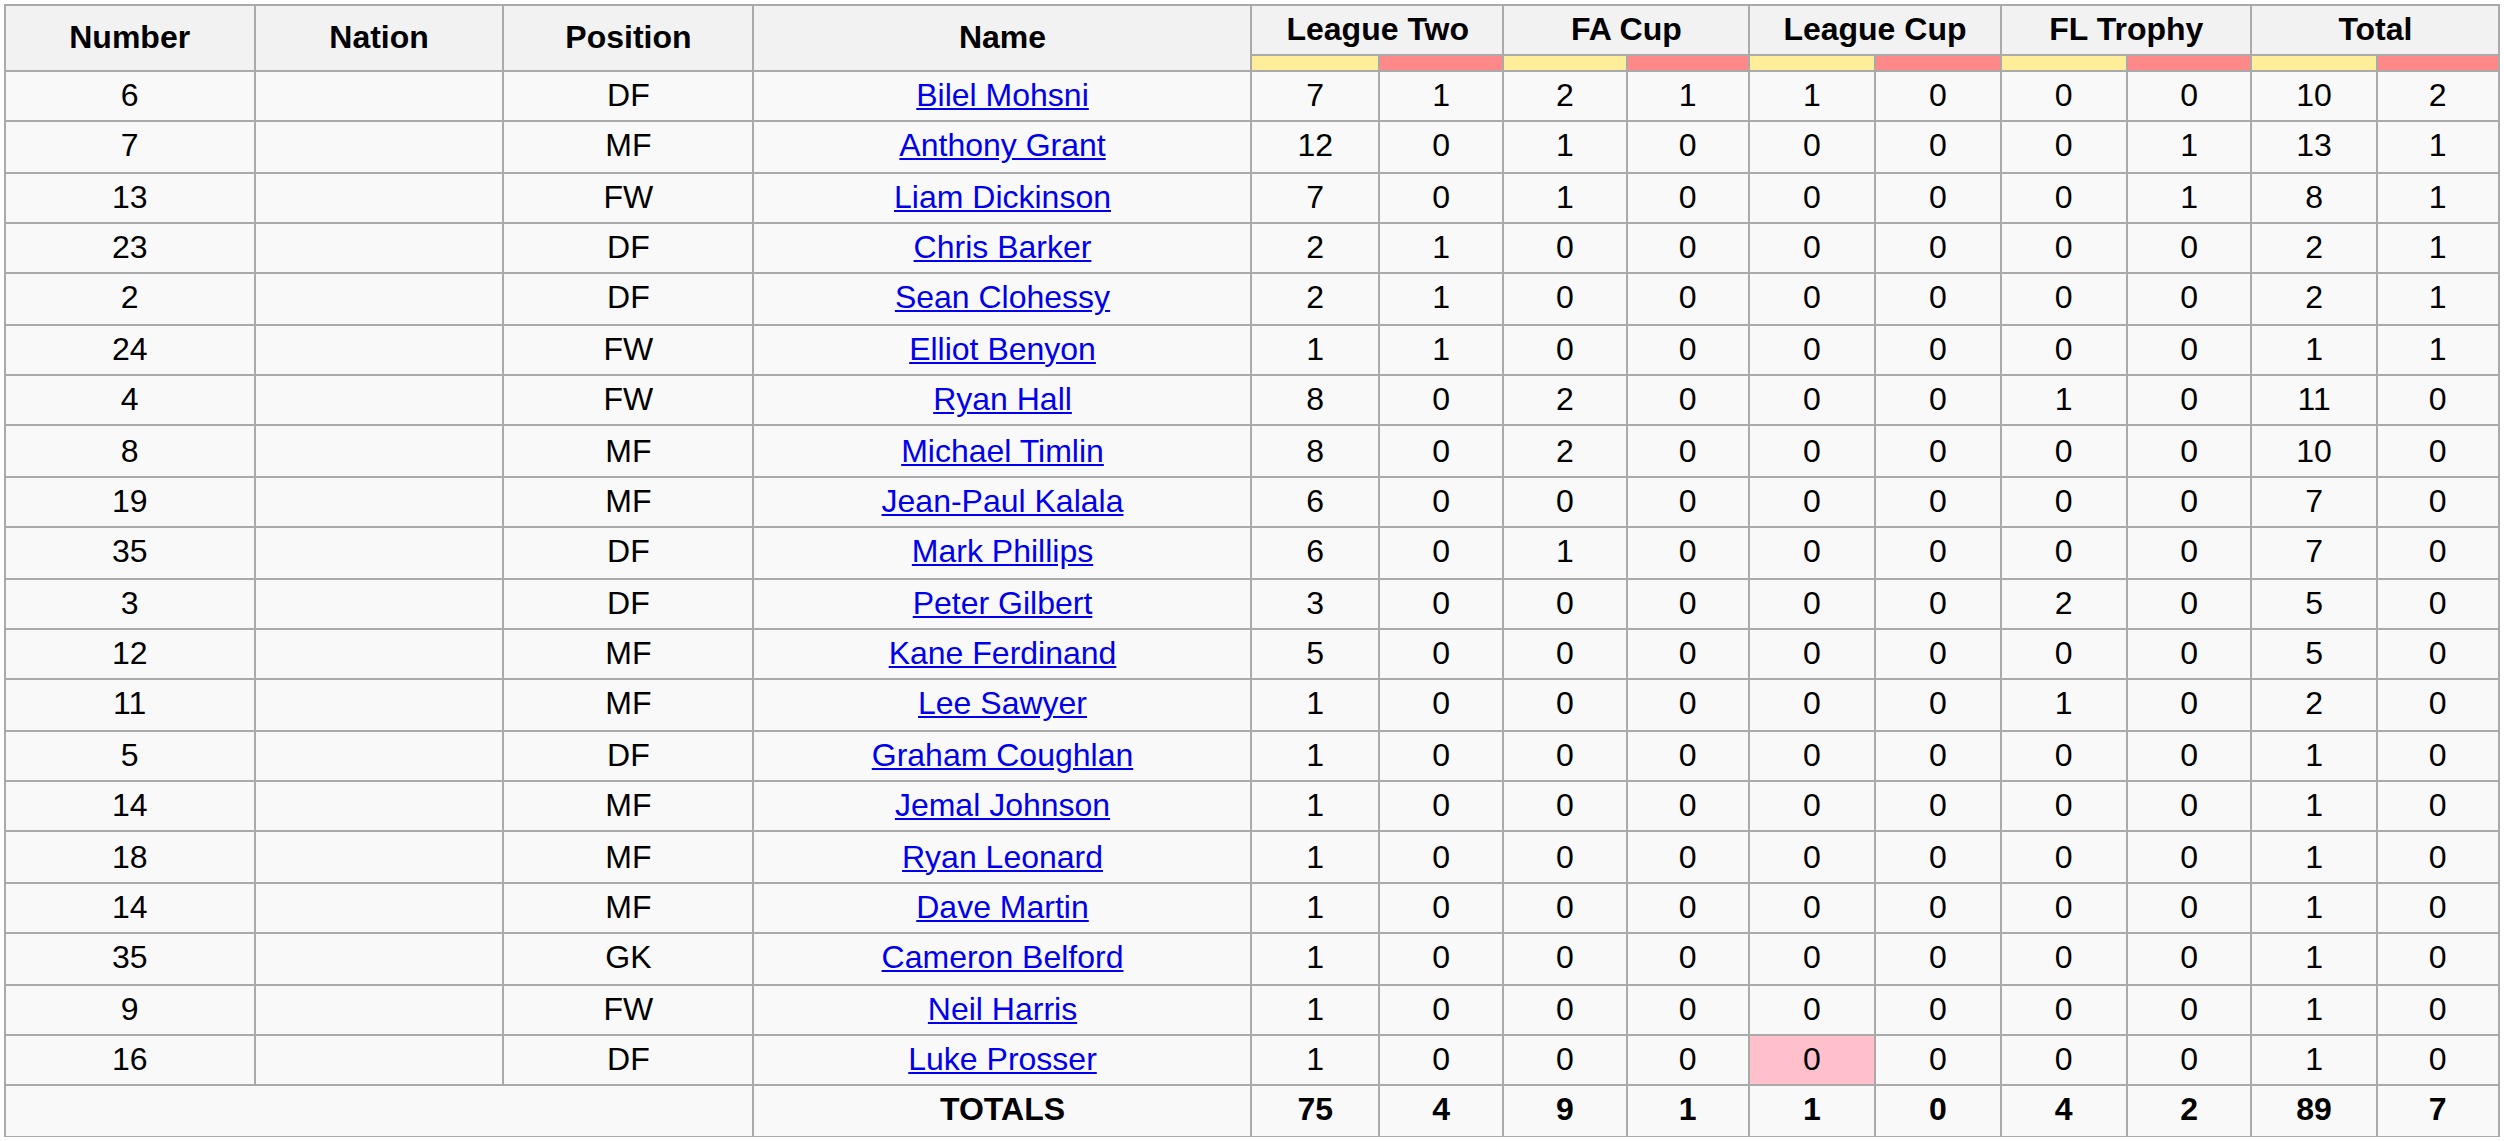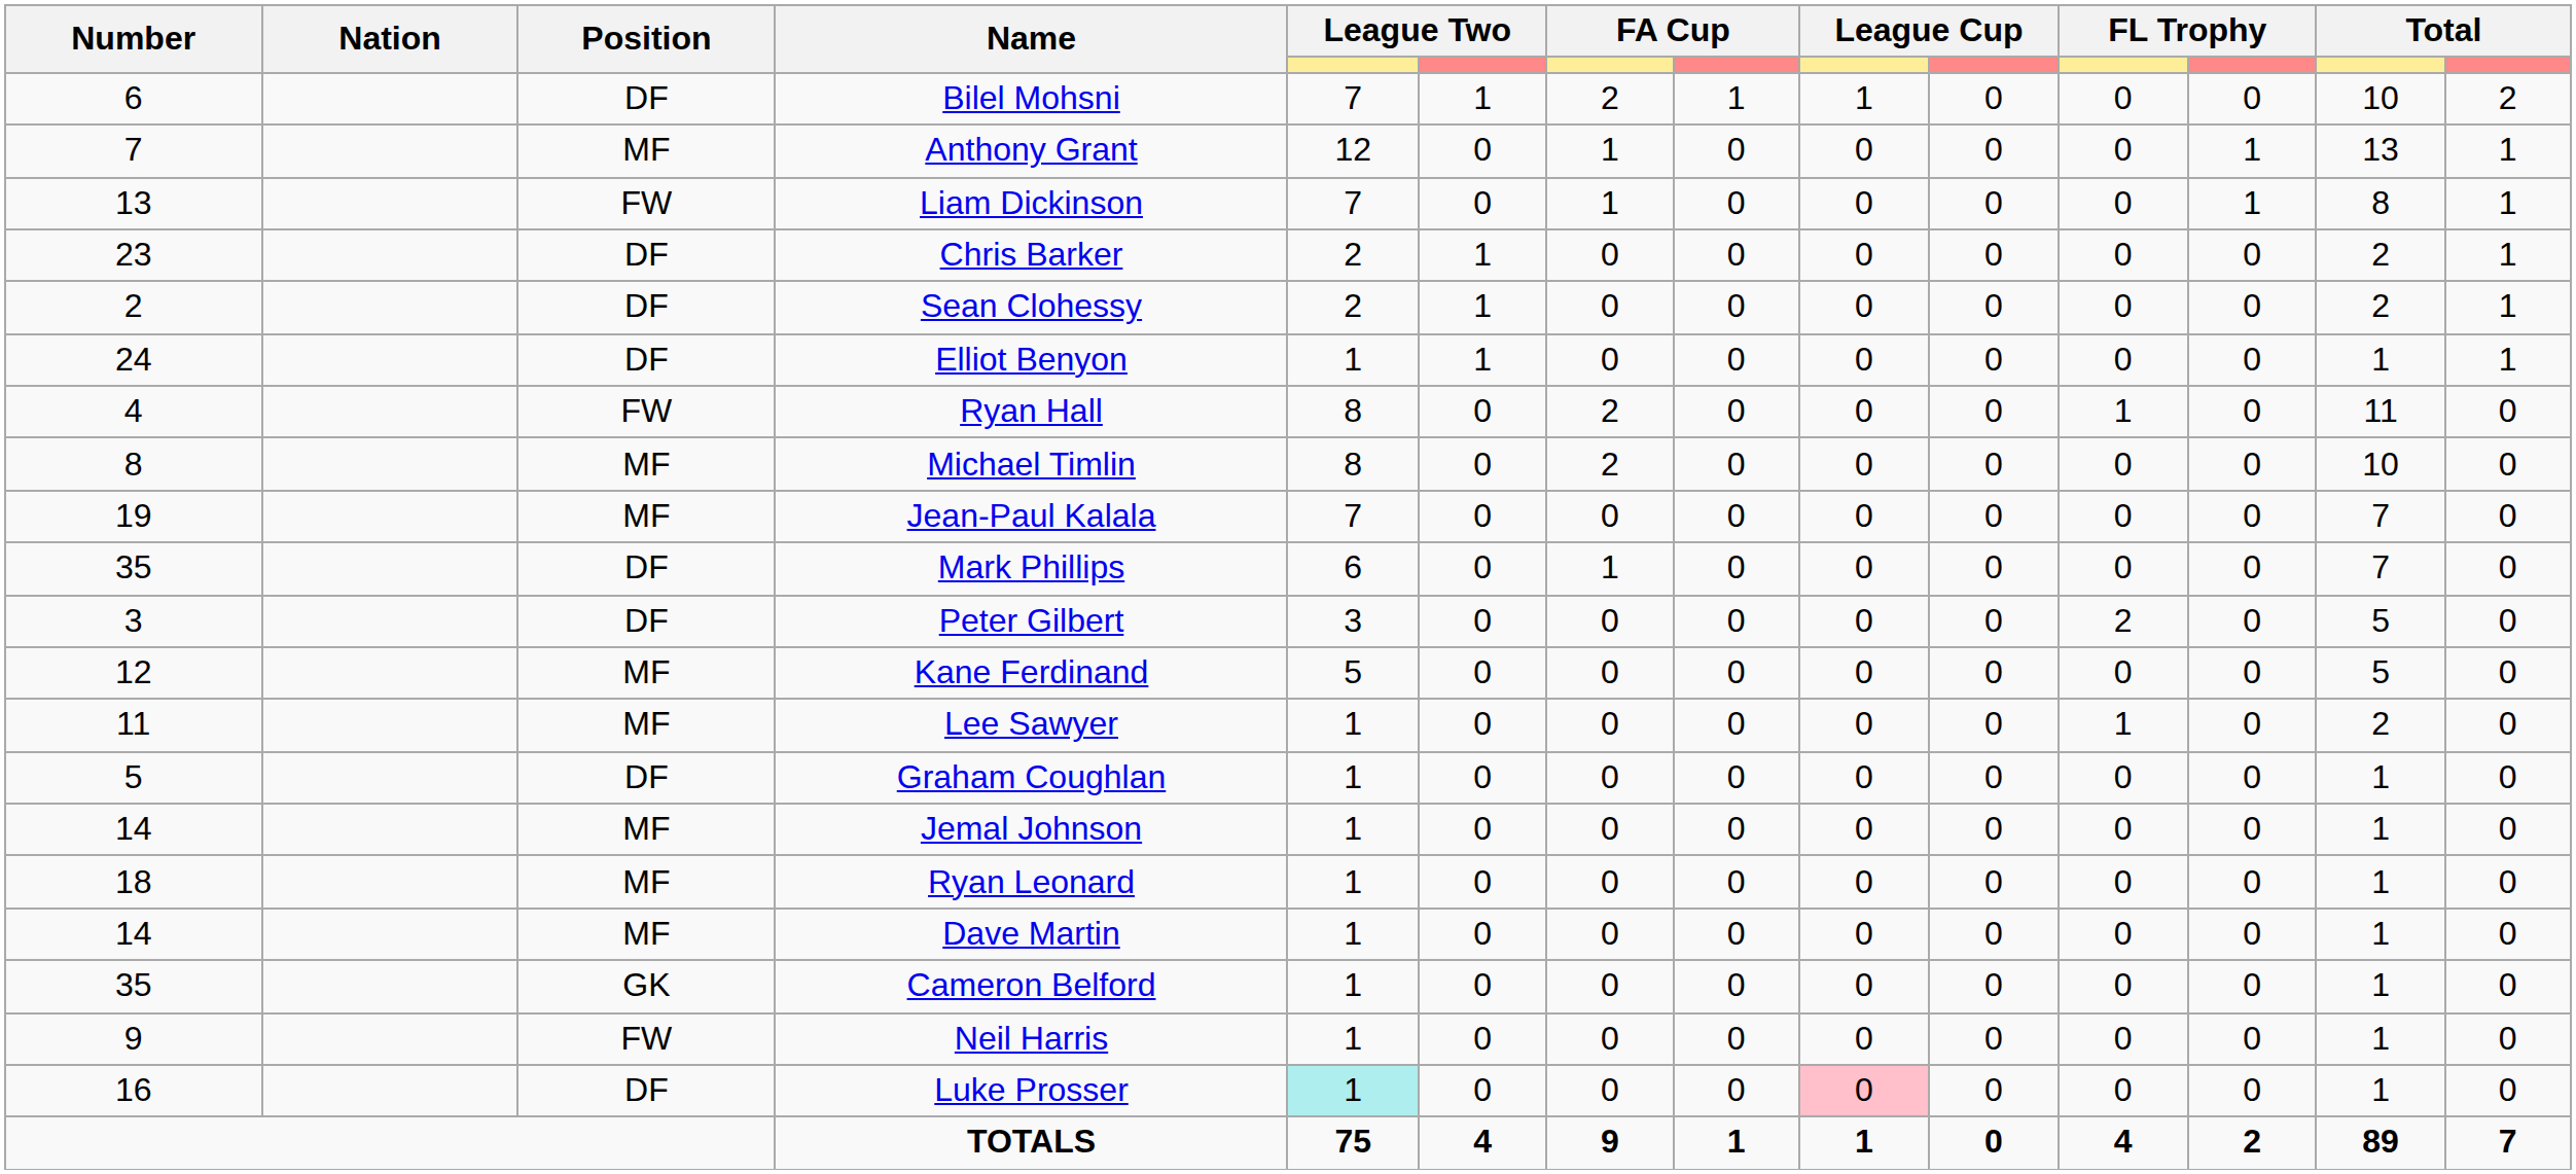Elliot Benyon | Position: FW -> DF
Jean-Paul Kalala | column 5: 6 -> 7
Luke Prosser | column 5: no background -> paleturquoise background
